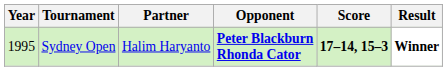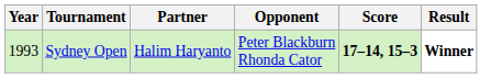Sydney Open | Year: 1995 -> 1993
Sydney Open | Opponent: bold -> normal
